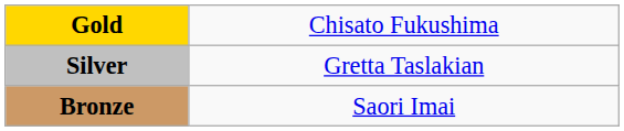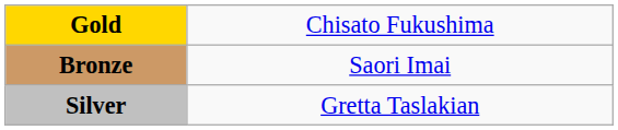rows swapped: Silver <-> Bronze
